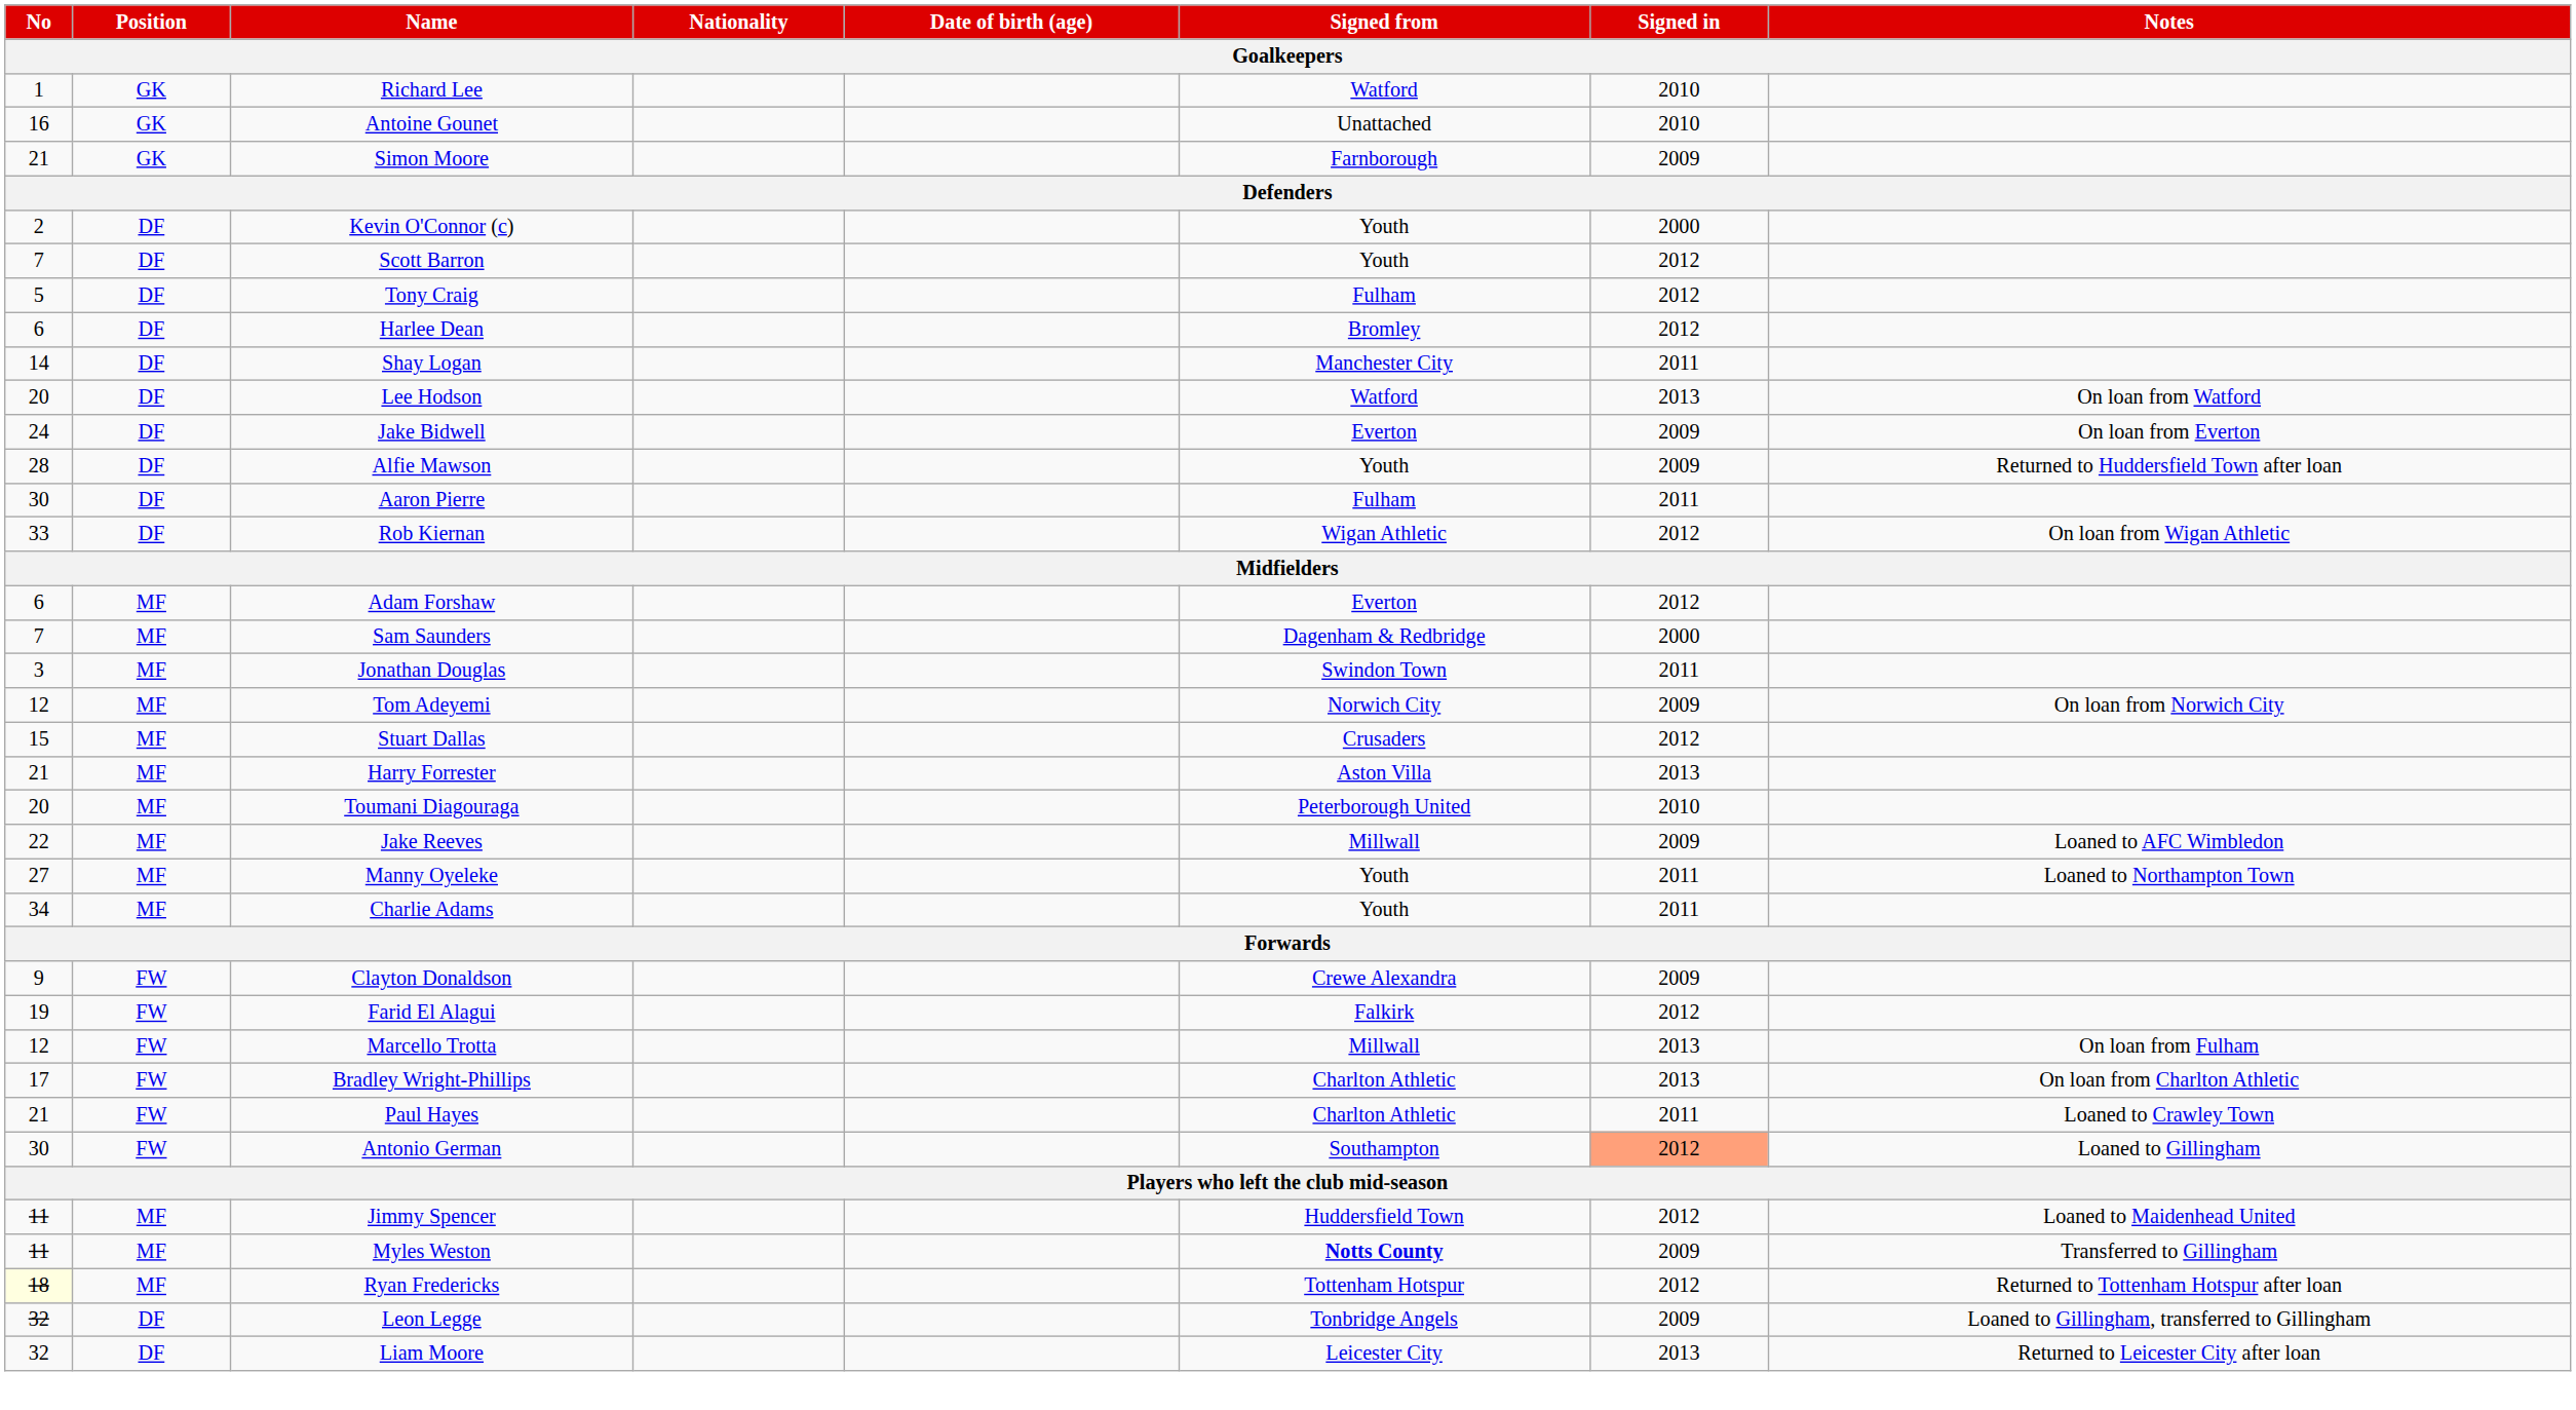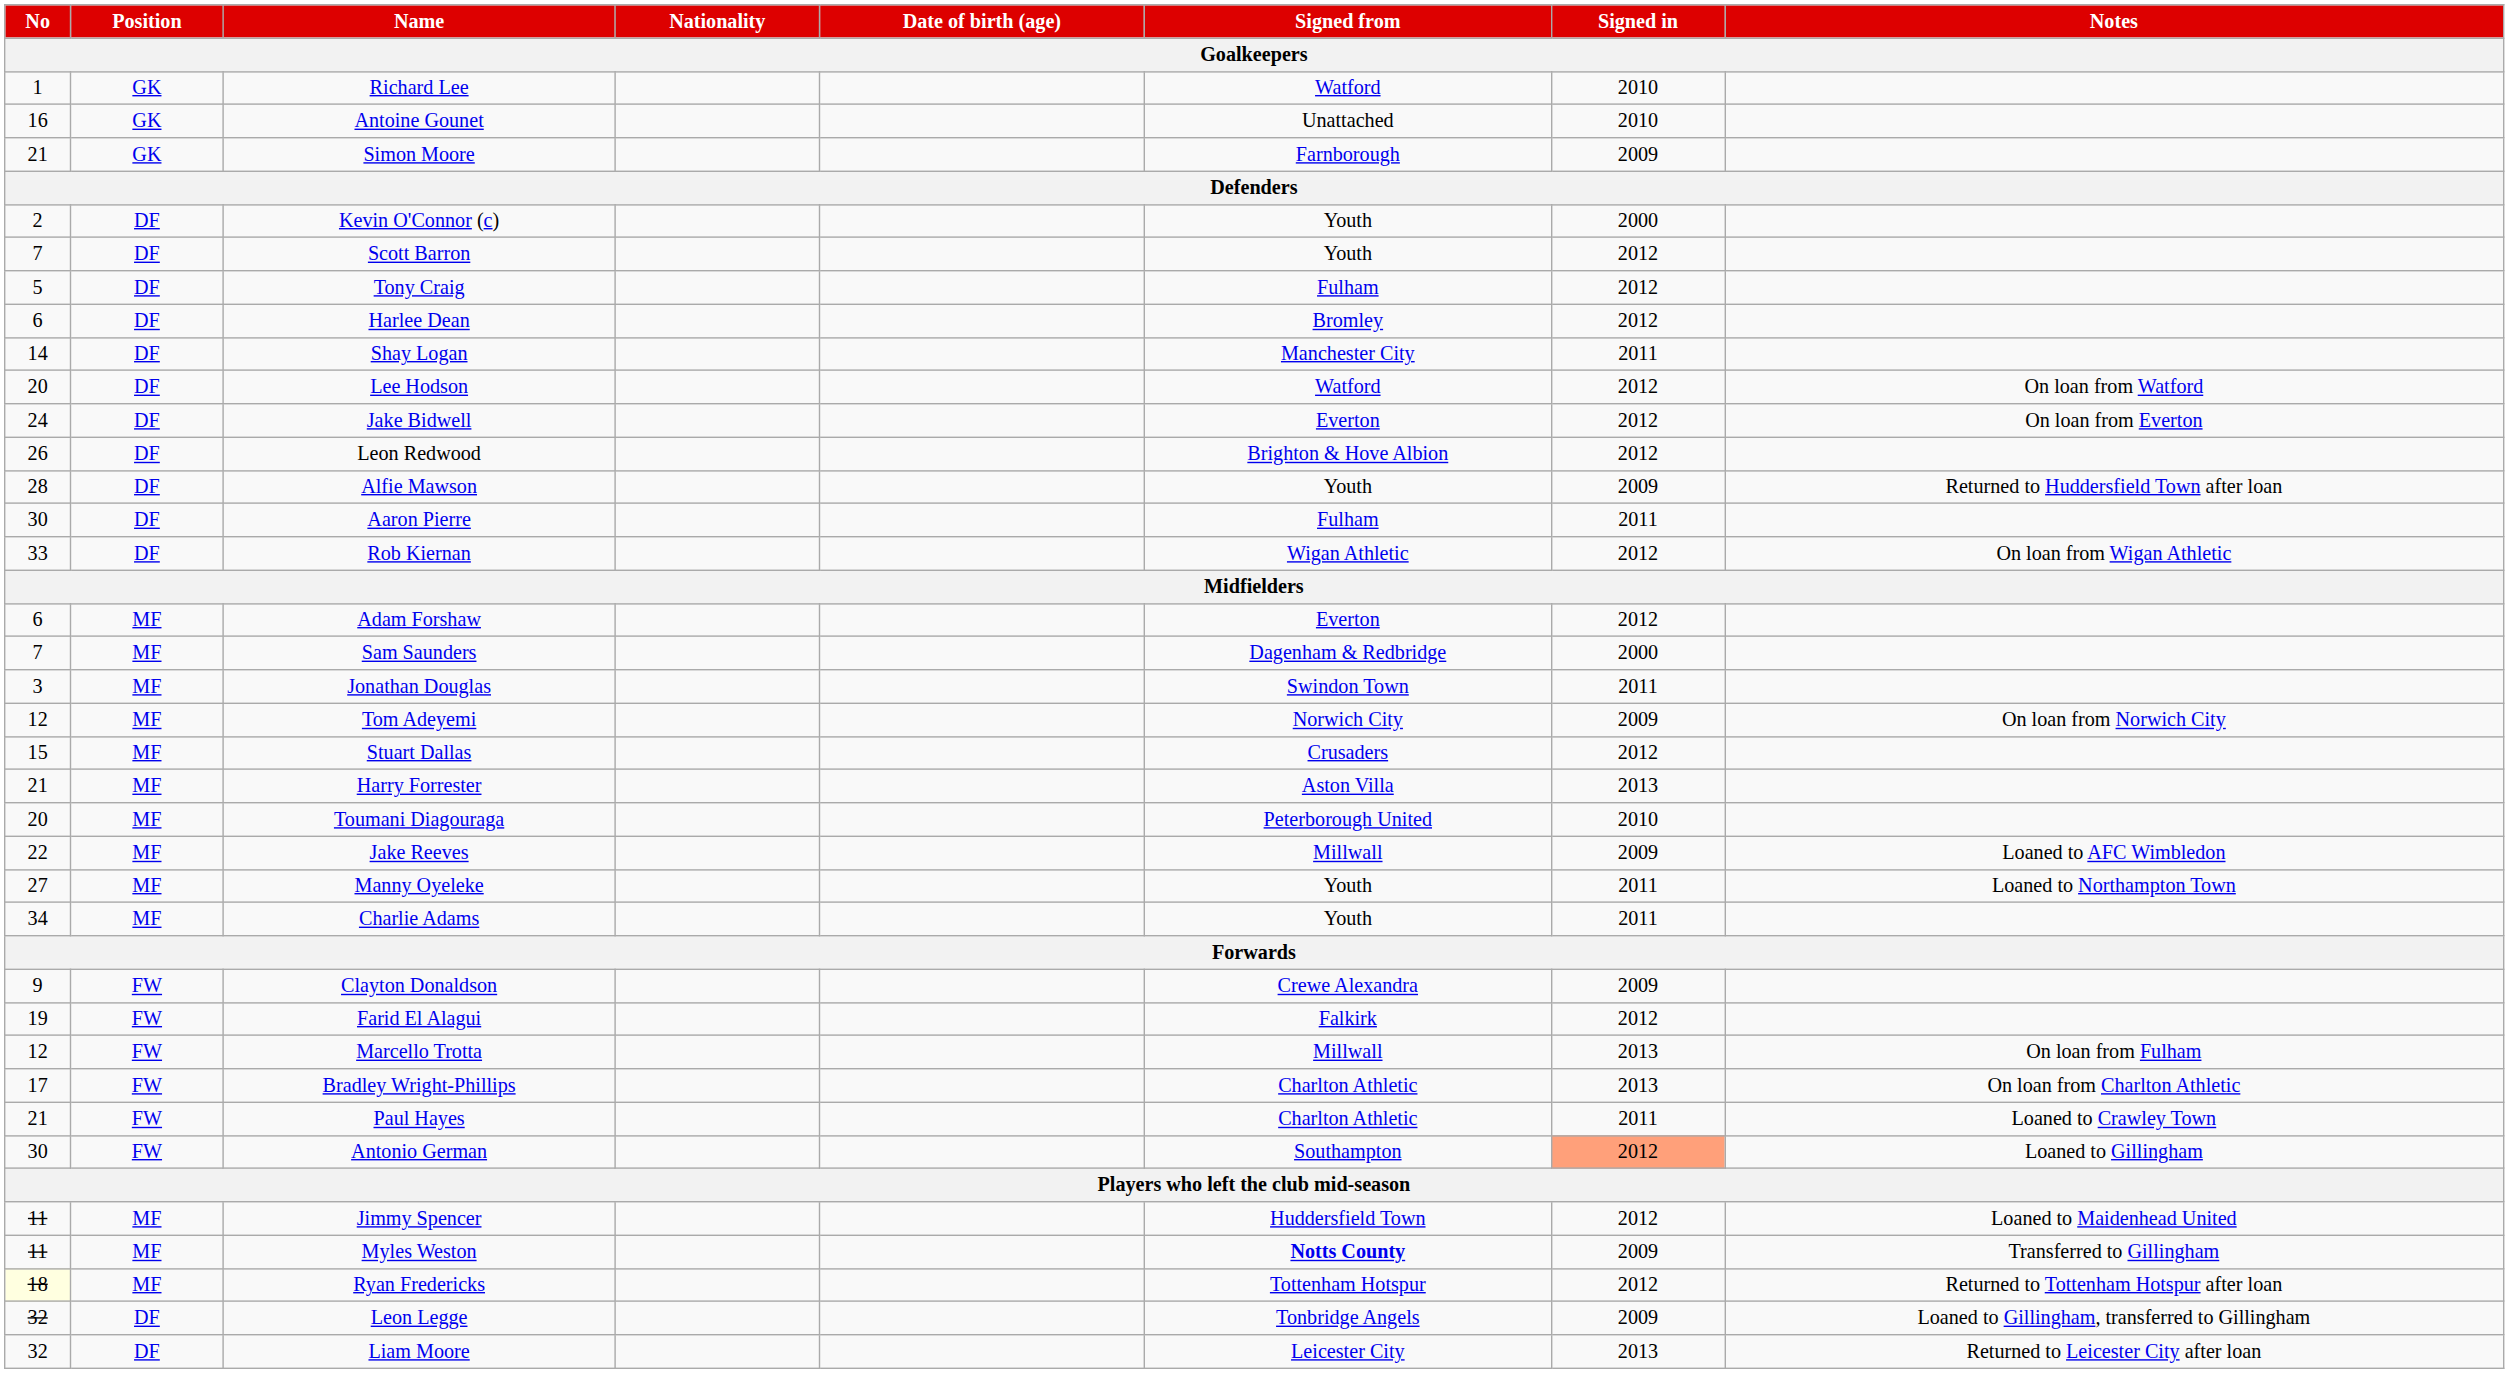Lee Hodson | Signed in: 2013 -> 2012
Jake Bidwell | Signed in: 2009 -> 2012
+ row: 26 | DF | Leon Redwood | Brighton & Hove Albion | 2012
